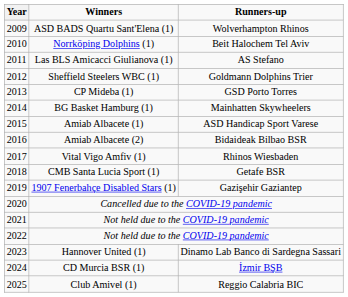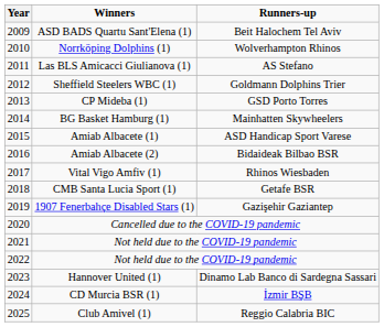ASD BADS Quartu Sant'Elena (1) | Runners-up: Wolverhampton Rhinos -> Beit Halochem Tel Aviv
Norrköping Dolphins (1) | Runners-up: Beit Halochem Tel Aviv -> Wolverhampton Rhinos
